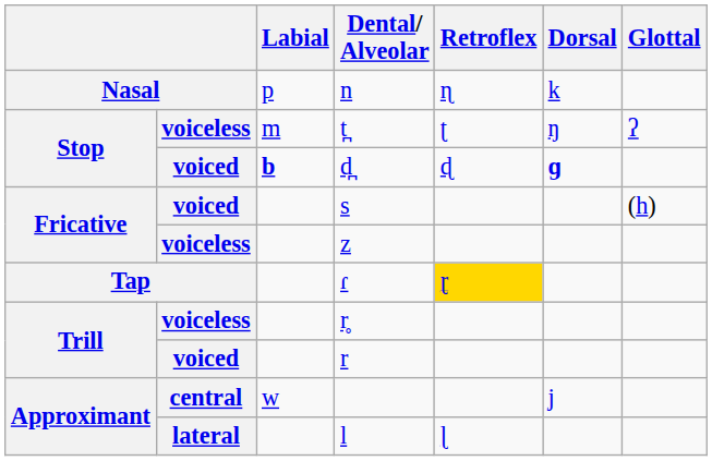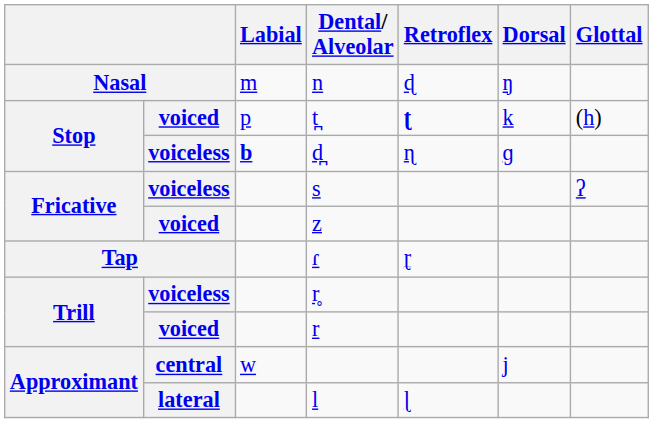n | Labial: p -> m
n | Retroflex: ɳ -> ɖ
n | Dorsal: k -> ŋ
t̪ | column 2: voiceless -> voiced
t̪ | Labial: m -> p
t̪ | Retroflex: normal -> bold
t̪ | Dorsal: ŋ -> k
t̪ | Glottal: ʔ -> (h)
d̪ | column 2: voiced -> voiceless
d̪ | Retroflex: ɖ -> ɳ
d̪ | Dorsal: bold -> normal
s | column 2: voiced -> voiceless
s | Glottal: (h) -> ʔ
z | column 2: voiceless -> voiced
ɾ | Retroflex: gold background -> no background
